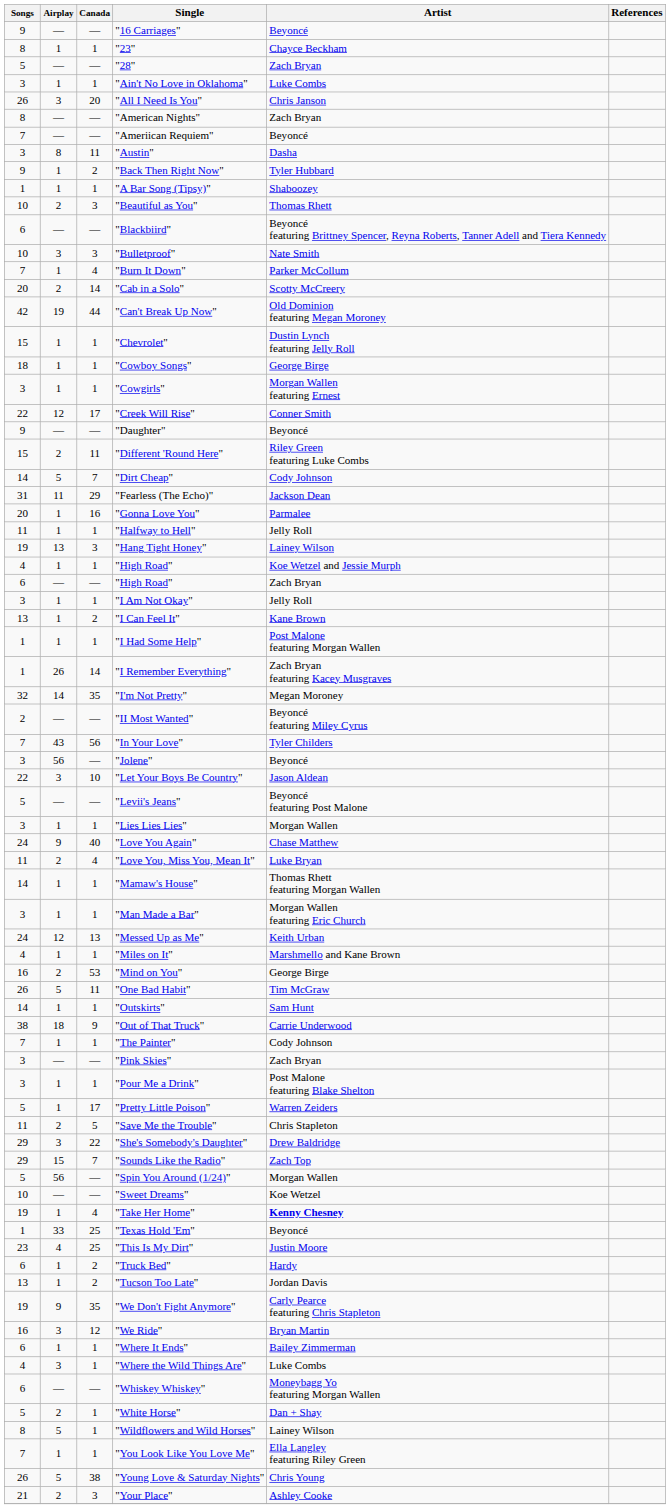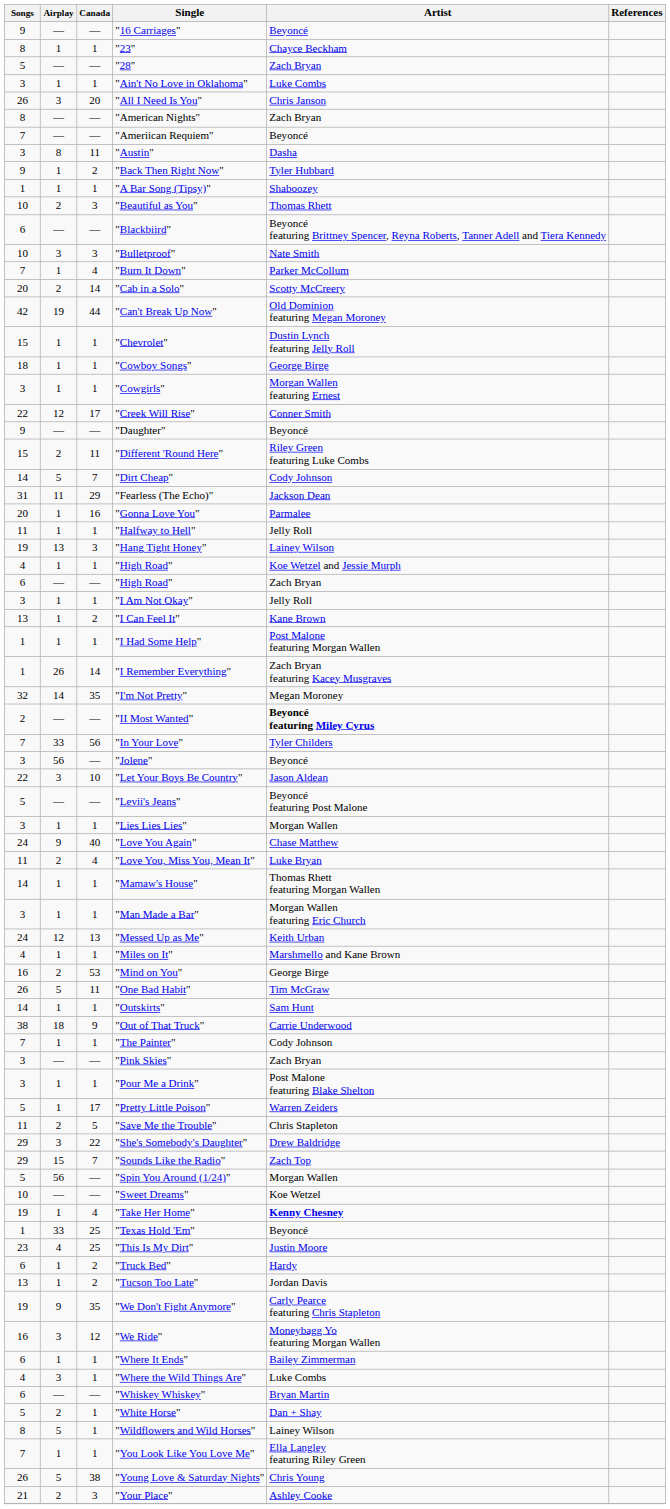"II Most Wanted" | Artist: normal -> bold
"In Your Love" | Airplay: 43 -> 33
"We Ride" | Artist: Bryan Martin -> Moneybagg Yo featuring Morgan Wallen
"Whiskey Whiskey" | Artist: Moneybagg Yo featuring Morgan Wallen -> Bryan Martin
